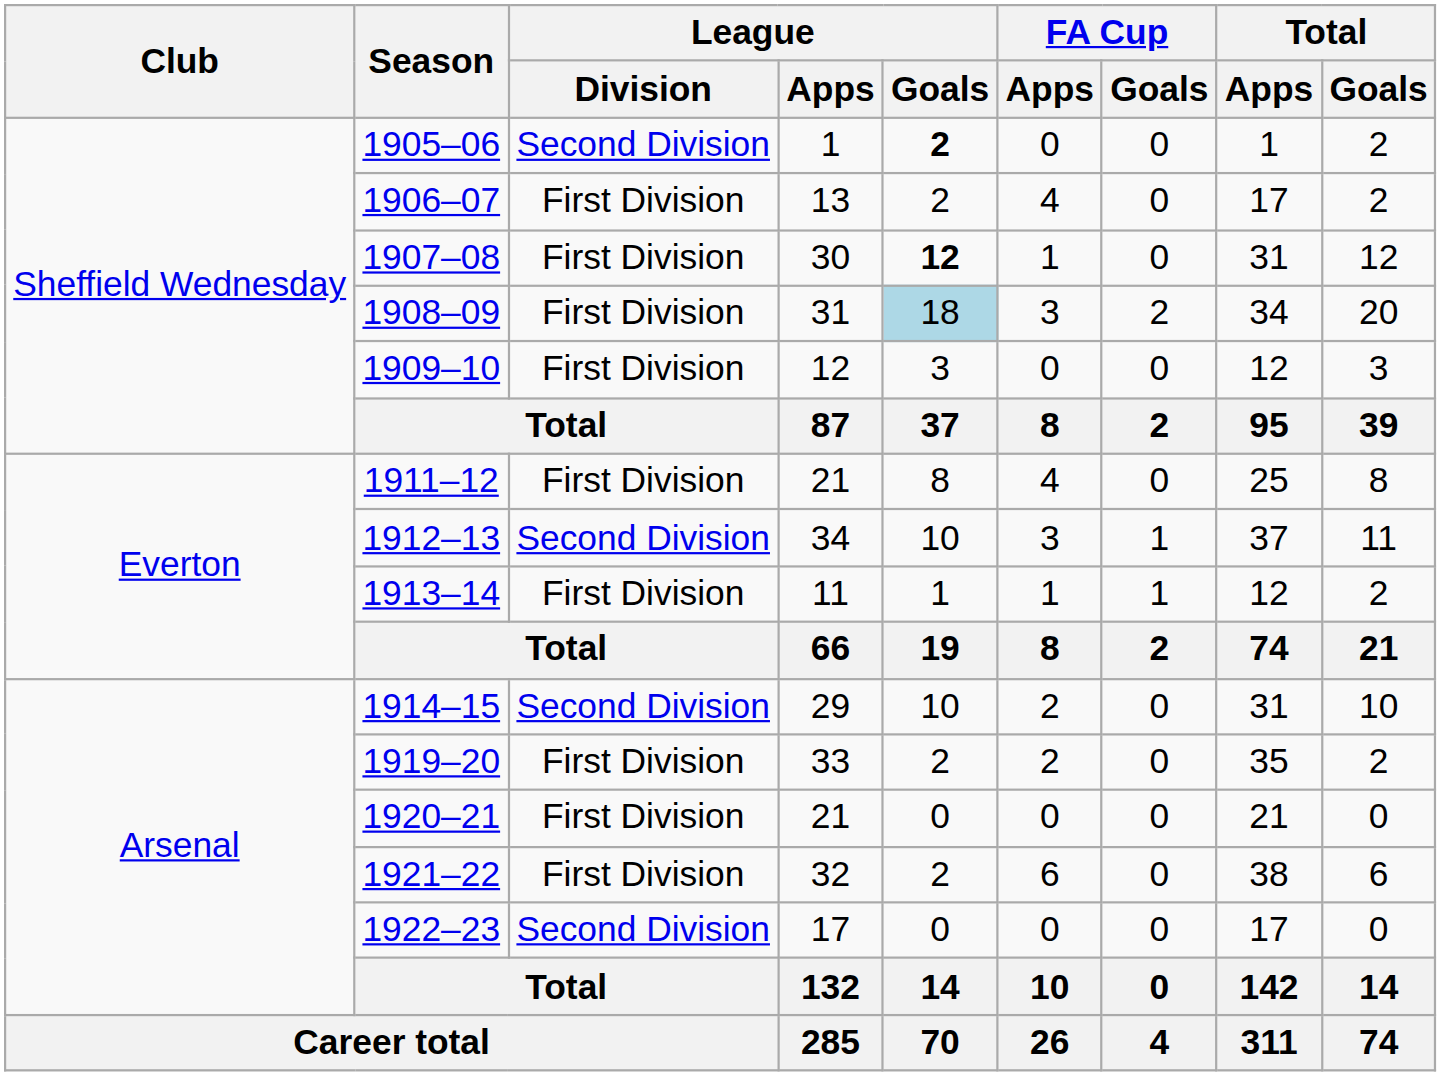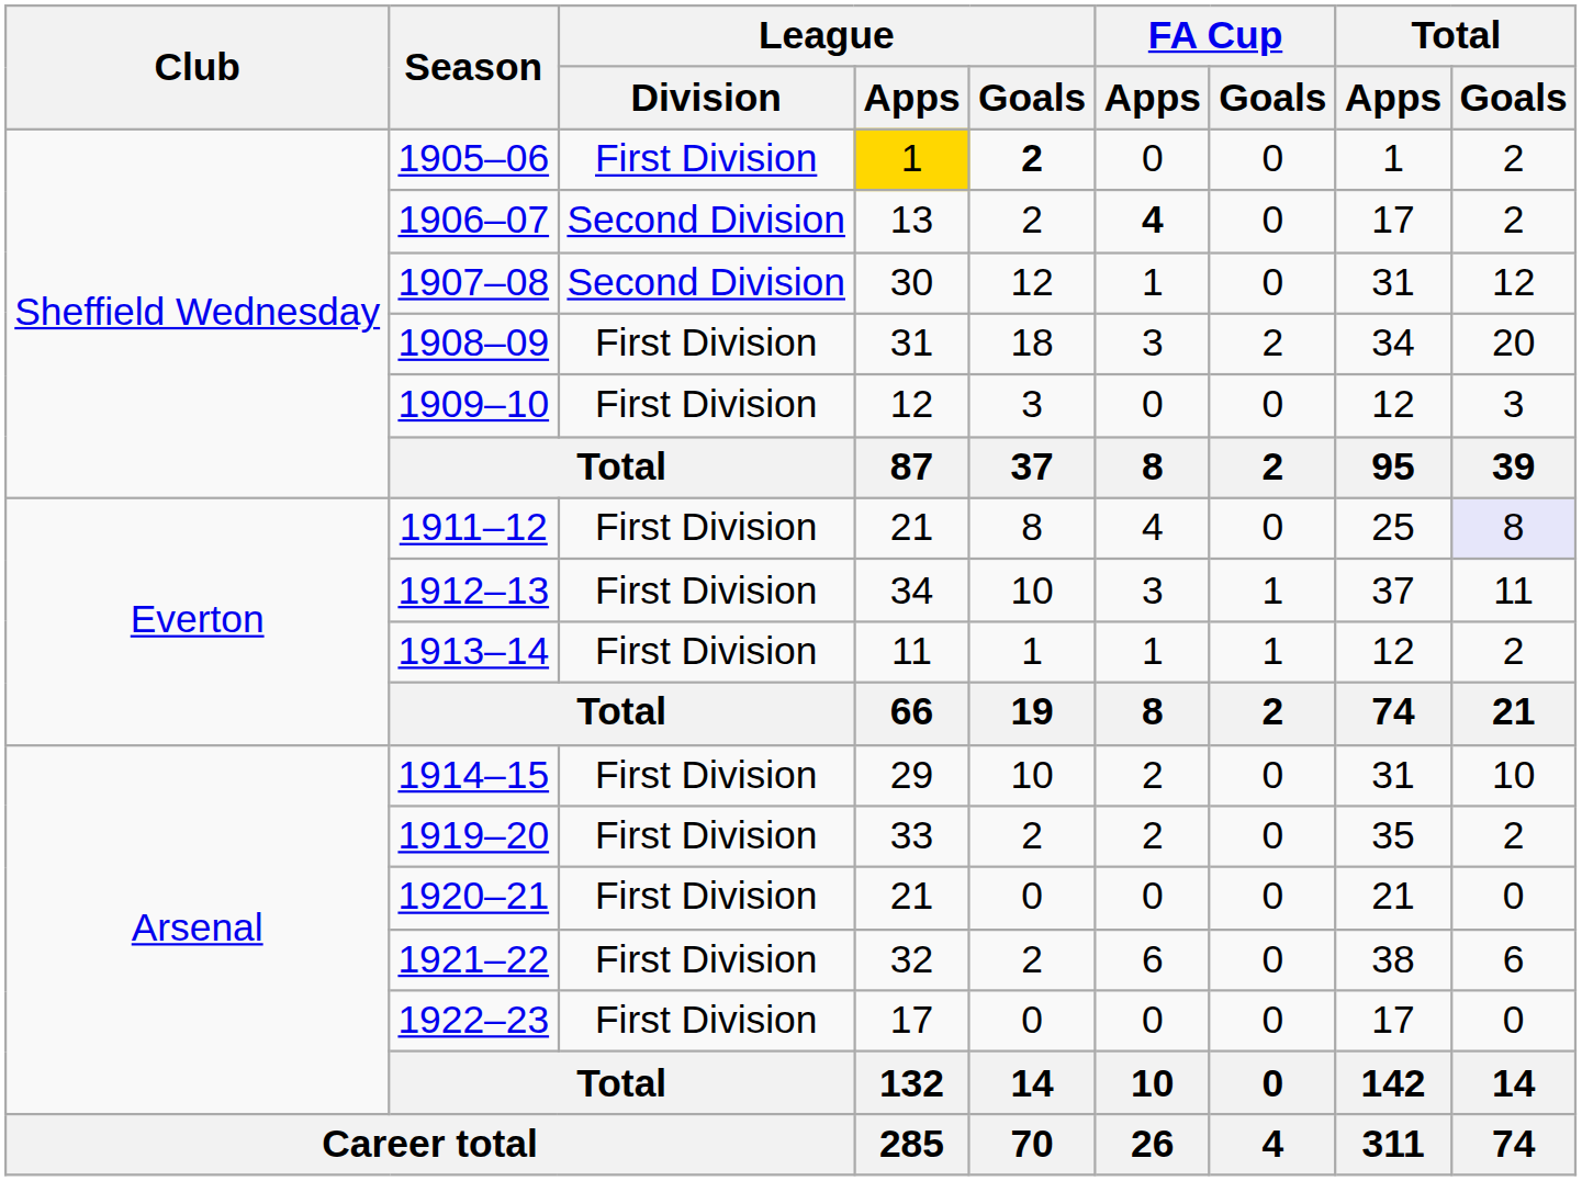1905–06 | League / Division: Second Division -> First Division
1905–06 | League / Apps: no background -> gold background
1906–07 | League / Division: First Division -> Second Division
1906–07 | FA Cup / Apps: normal -> bold
1907–08 | League / Division: First Division -> Second Division
1907–08 | League / Goals: bold -> normal
1908–09 | League / Goals: lightblue background -> no background
1911–12 | Total / Goals: no background -> lavender background
1912–13 | League / Division: Second Division -> First Division
1914–15 | League / Division: Second Division -> First Division
1922–23 | League / Division: Second Division -> First Division
